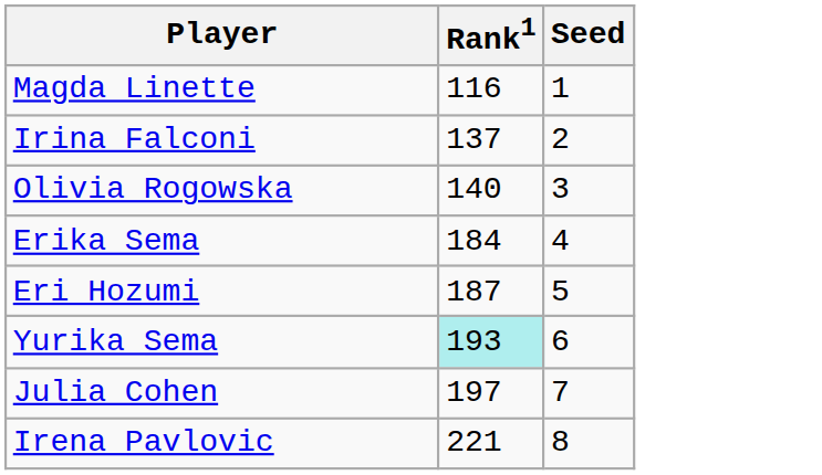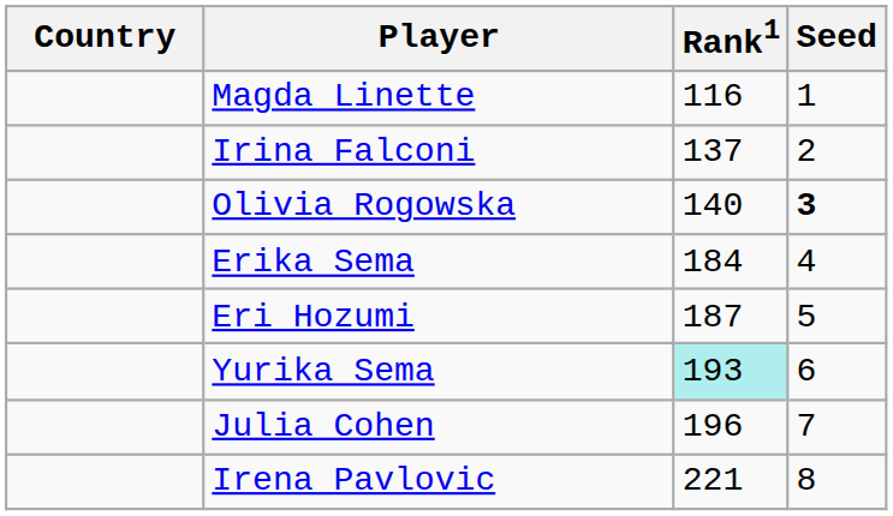+ column: Country
Olivia Rogowska | Seed: normal -> bold
Julia Cohen | Rank1: 197 -> 196
